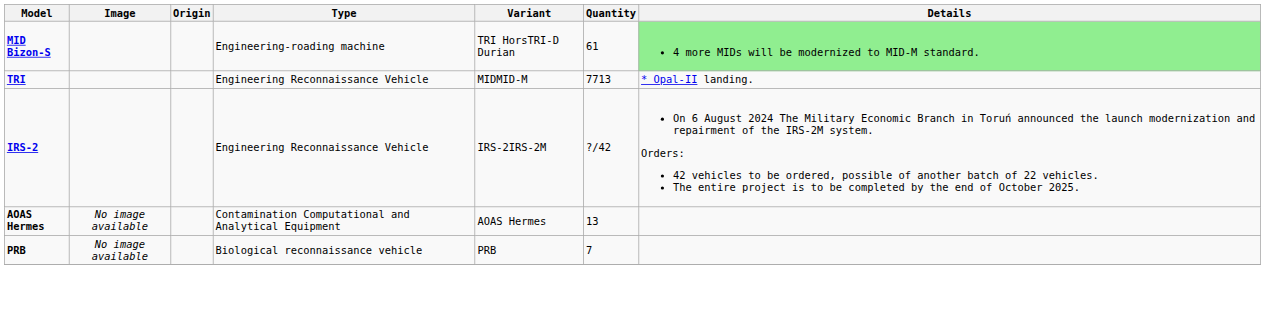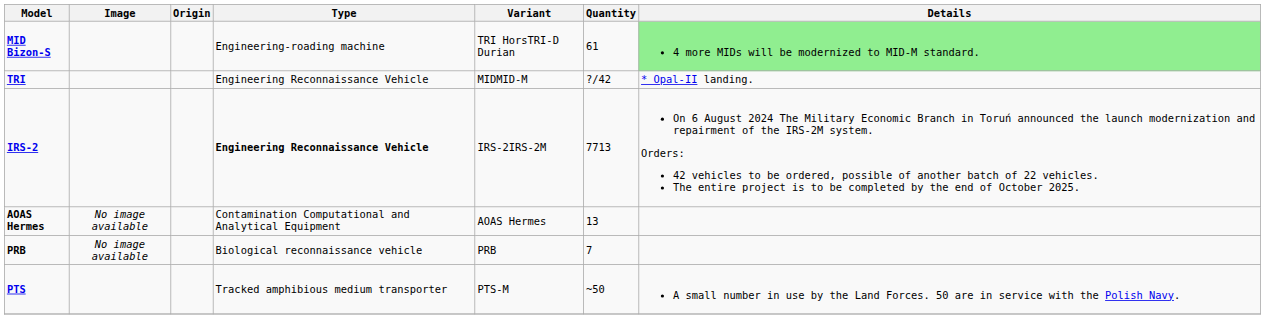TRI | Quantity: 7713 -> ?/42
IRS-2 | Type: normal -> bold
IRS-2 | Quantity: ?/42 -> 7713
+ row: PTS | Tracked amphibious medium transporter | PTS-M | ~50 | A small number in use by the Land Forces. 50 are in service with the Polish Navy.
